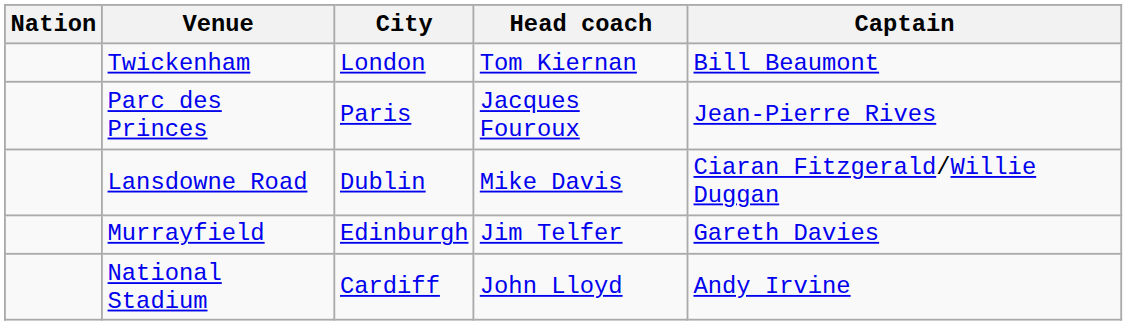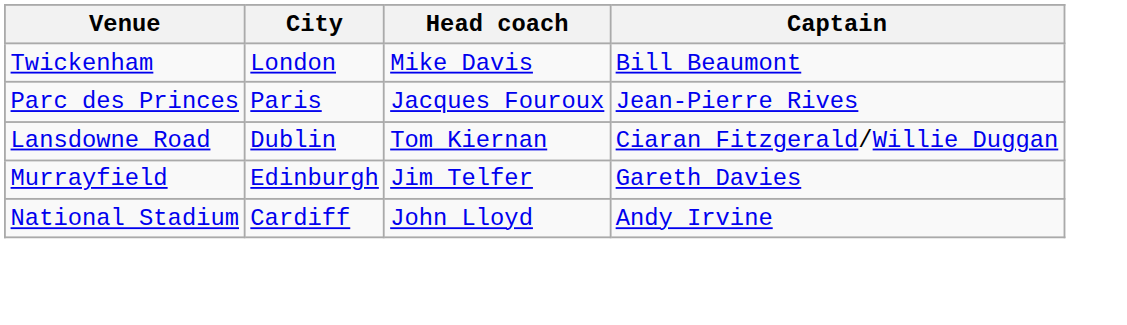- column: Nation
Twickenham | Head coach: Tom Kiernan -> Mike Davis
Lansdowne Road | Head coach: Mike Davis -> Tom Kiernan
